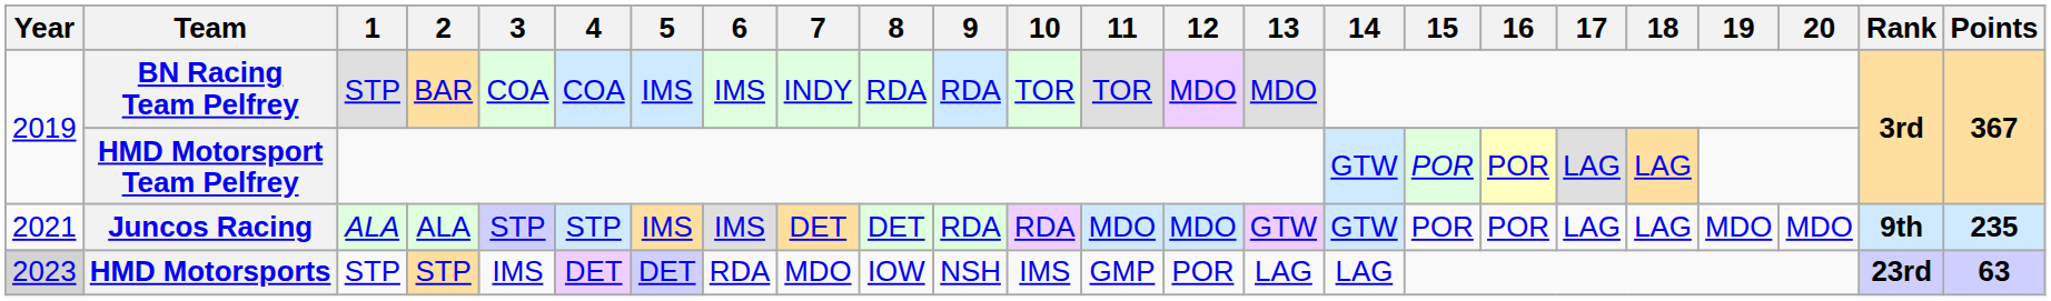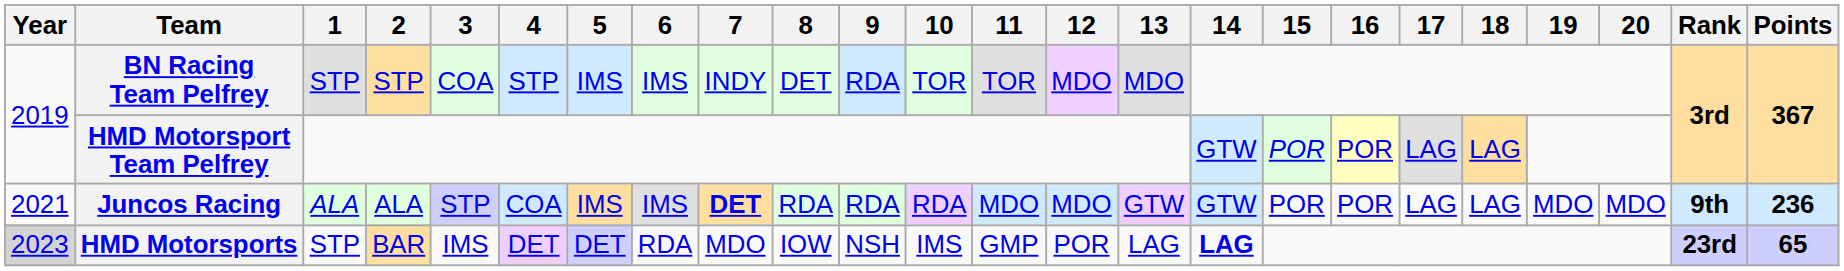BN Racing Team Pelfrey | 2: BAR -> STP
BN Racing Team Pelfrey | 4: COA -> STP
BN Racing Team Pelfrey | 8: RDA -> DET
Juncos Racing | 4: STP -> COA
Juncos Racing | 7: normal -> bold
Juncos Racing | 8: DET -> RDA
Juncos Racing | Points: 235 -> 236
HMD Motorsports | 2: STP -> BAR
HMD Motorsports | 14: normal -> bold
HMD Motorsports | Points: 63 -> 65
